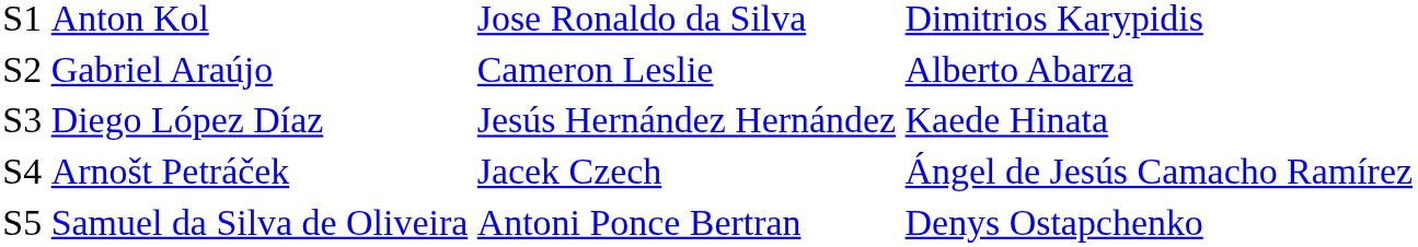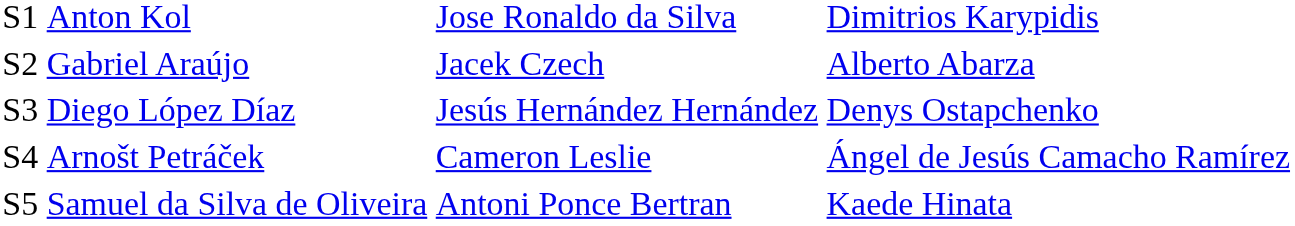Gabriel Araújo | column 3: Cameron Leslie -> Jacek Czech
Diego López Díaz | column 4: Kaede Hinata -> Denys Ostapchenko
Arnošt Petráček | column 3: Jacek Czech -> Cameron Leslie
Samuel da Silva de Oliveira | column 4: Denys Ostapchenko -> Kaede Hinata
